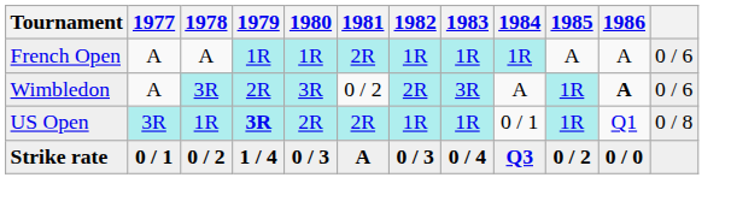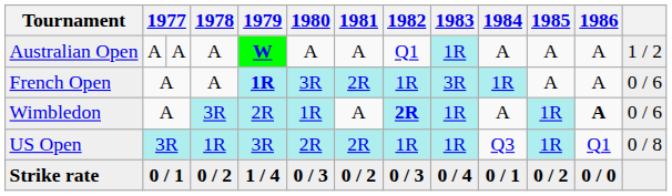+ row: Australian Open | A | A | A | W | A | A | Q1 | 1R | A | A | A | 1 / 2
French Open | 1979: normal -> bold
French Open | 1980: 1R -> 3R
French Open | 1983: 1R -> 3R
Wimbledon | 1980: 3R -> 1R
Wimbledon | 1981: 0 / 2 -> A
Wimbledon | 1982: normal -> bold
Wimbledon | 1983: 3R -> 1R
US Open | 1979: bold -> normal
US Open | 1984: 0 / 1 -> Q3
Strike rate | 1981: A -> 0 / 2
Strike rate | 1984: Q3 -> 0 / 1
